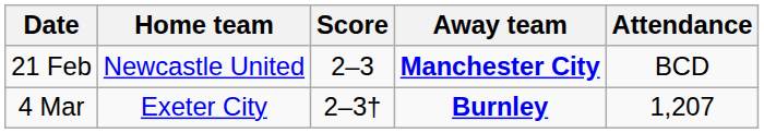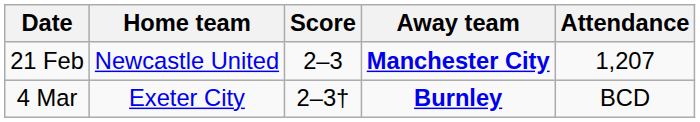21 Feb | Attendance: BCD -> 1,207
4 Mar | Attendance: 1,207 -> BCD
